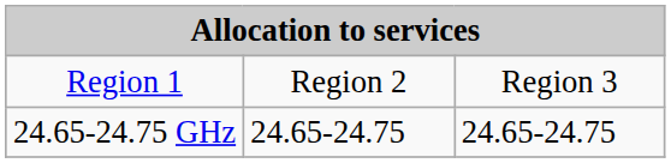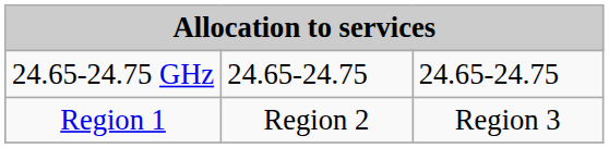rows swapped: Region 1 <-> 24.65-24.75 GHz
